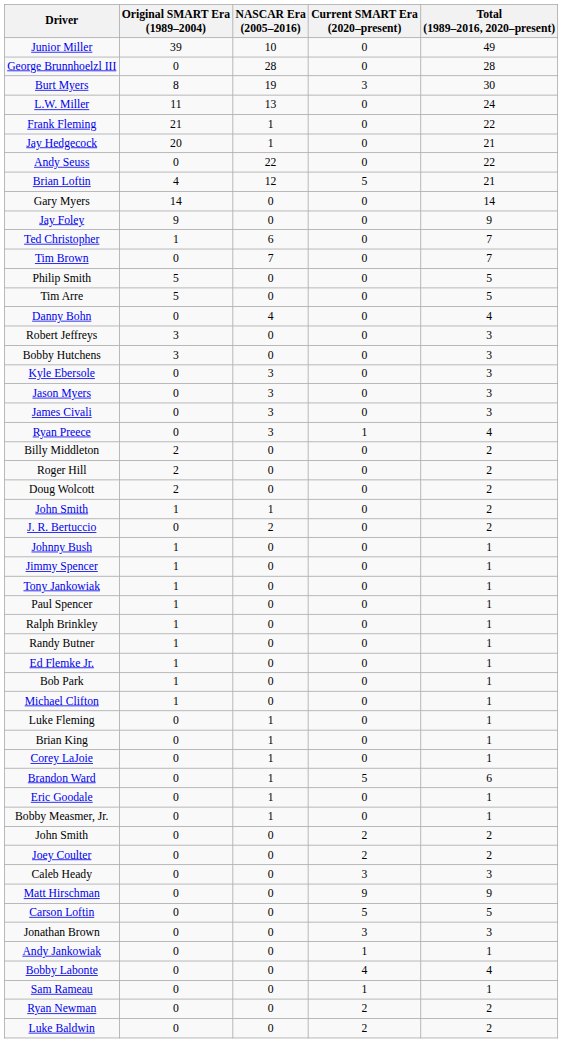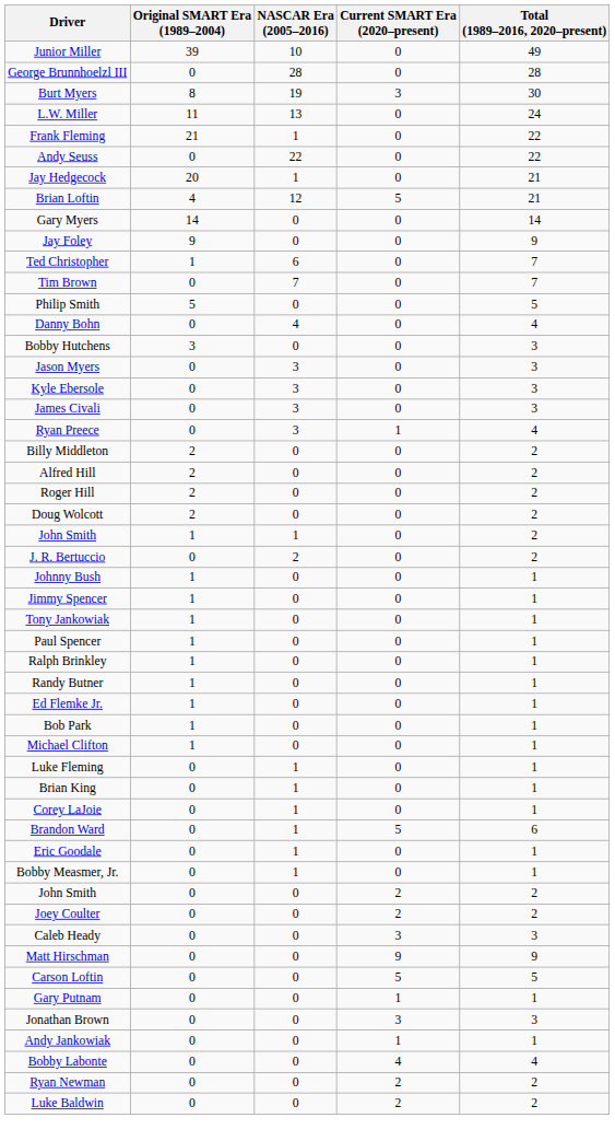rows swapped: Andy Seuss <-> Jay Hedgecock
- row: Tim Arre | 5 | 0 | 0 | 5
- row: Robert Jeffreys | 3 | 0 | 0 | 3
rows swapped: Jason Myers <-> Kyle Ebersole
+ row: Alfred Hill | 2 | 0 | 0 | 2
+ row: Gary Putnam | 0 | 0 | 1 | 1
- row: Sam Rameau | 0 | 0 | 1 | 1
